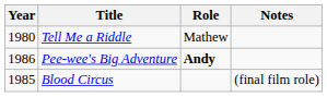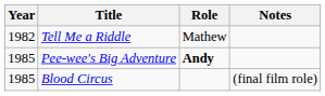Tell Me a Riddle | Year: 1980 -> 1982
Pee-wee's Big Adventure | Year: 1986 -> 1985
